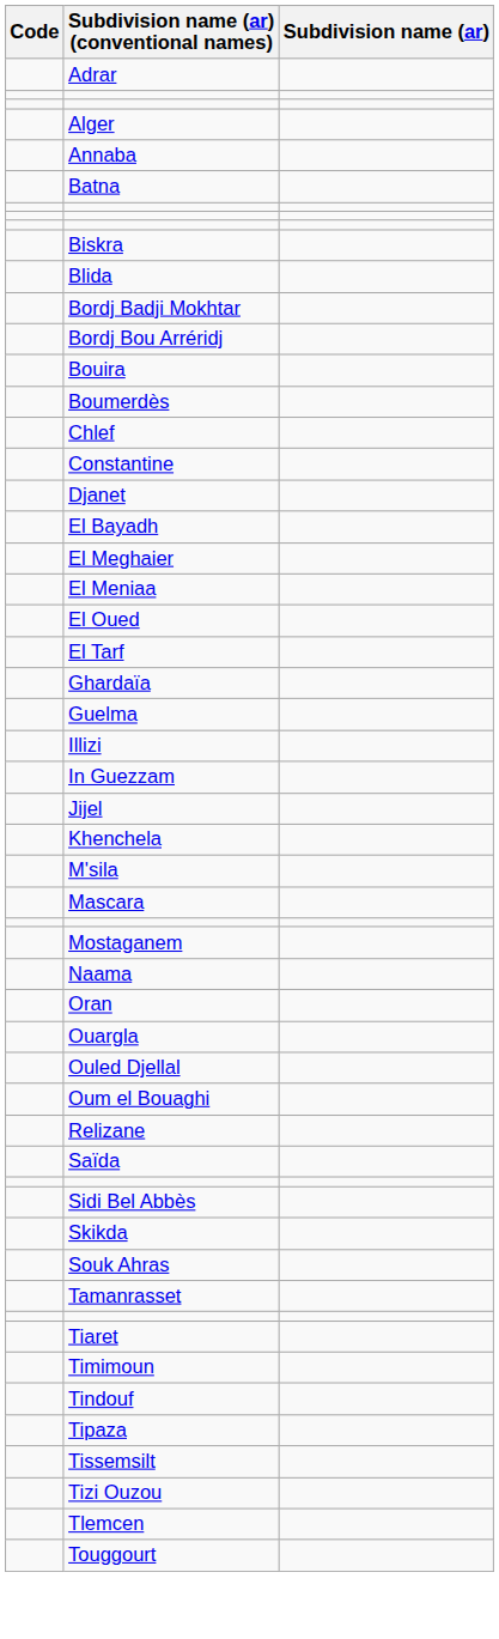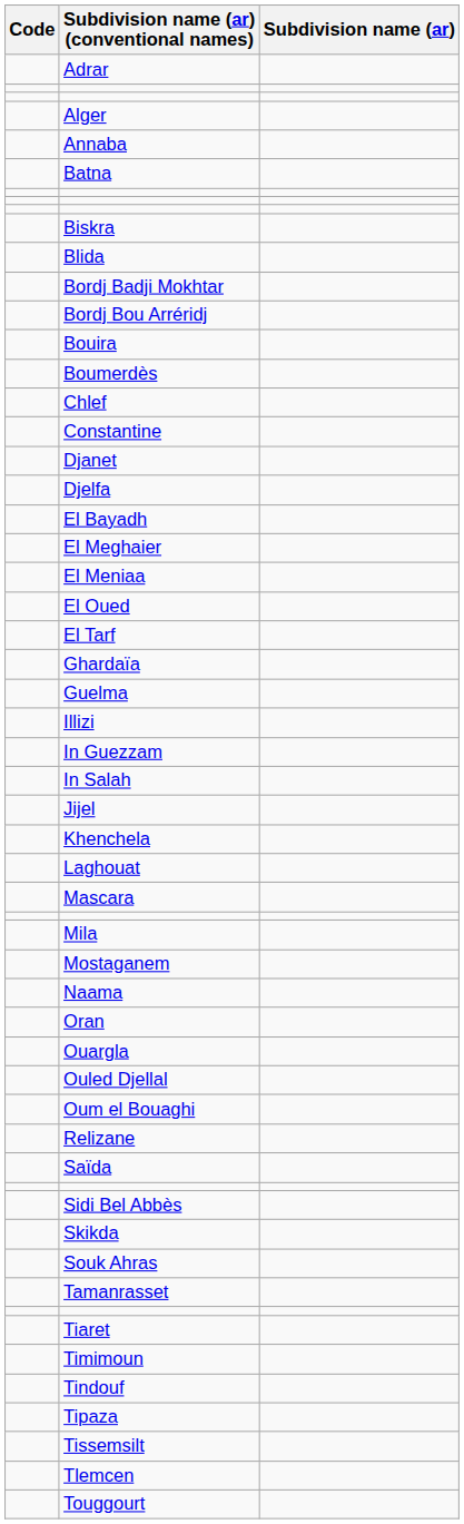+ row: Djelfa
+ row: In Salah
+ row: Laghouat
- row: M'sila
+ row: Mila
- row: Tizi Ouzou
